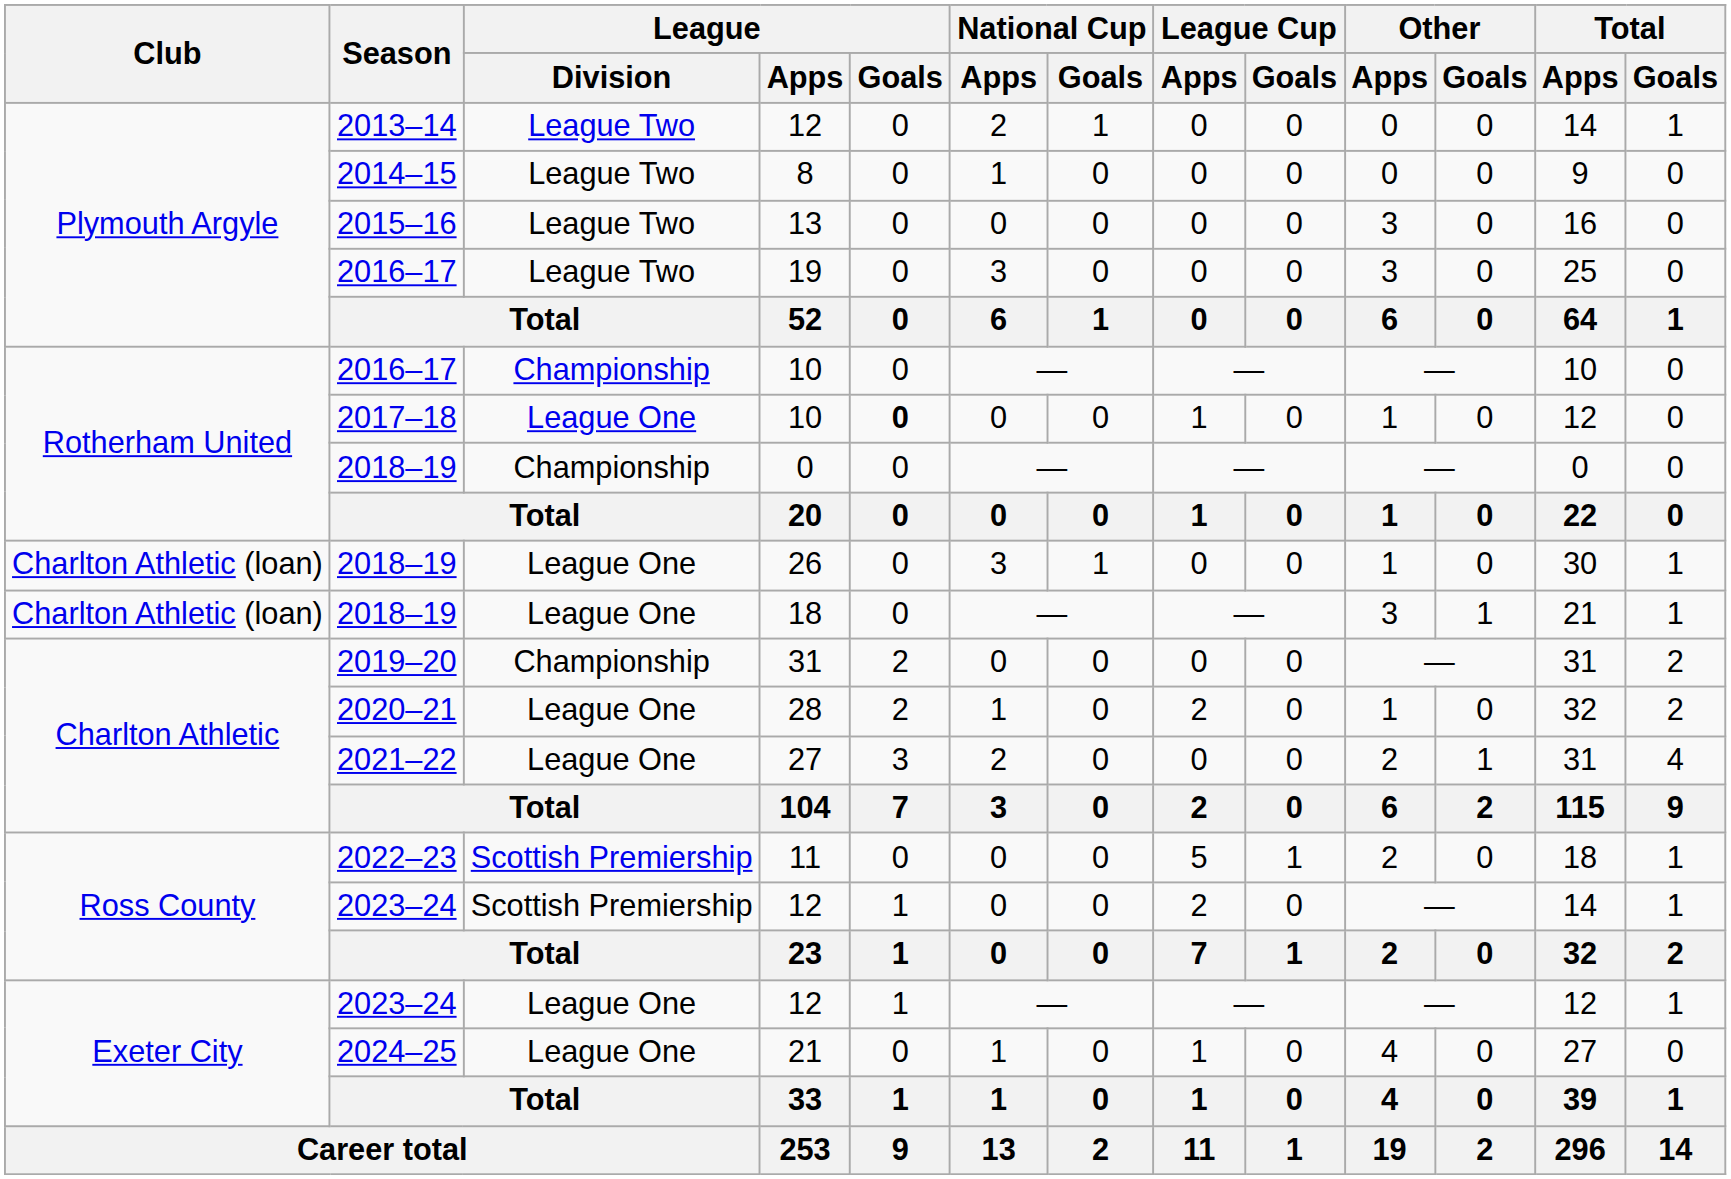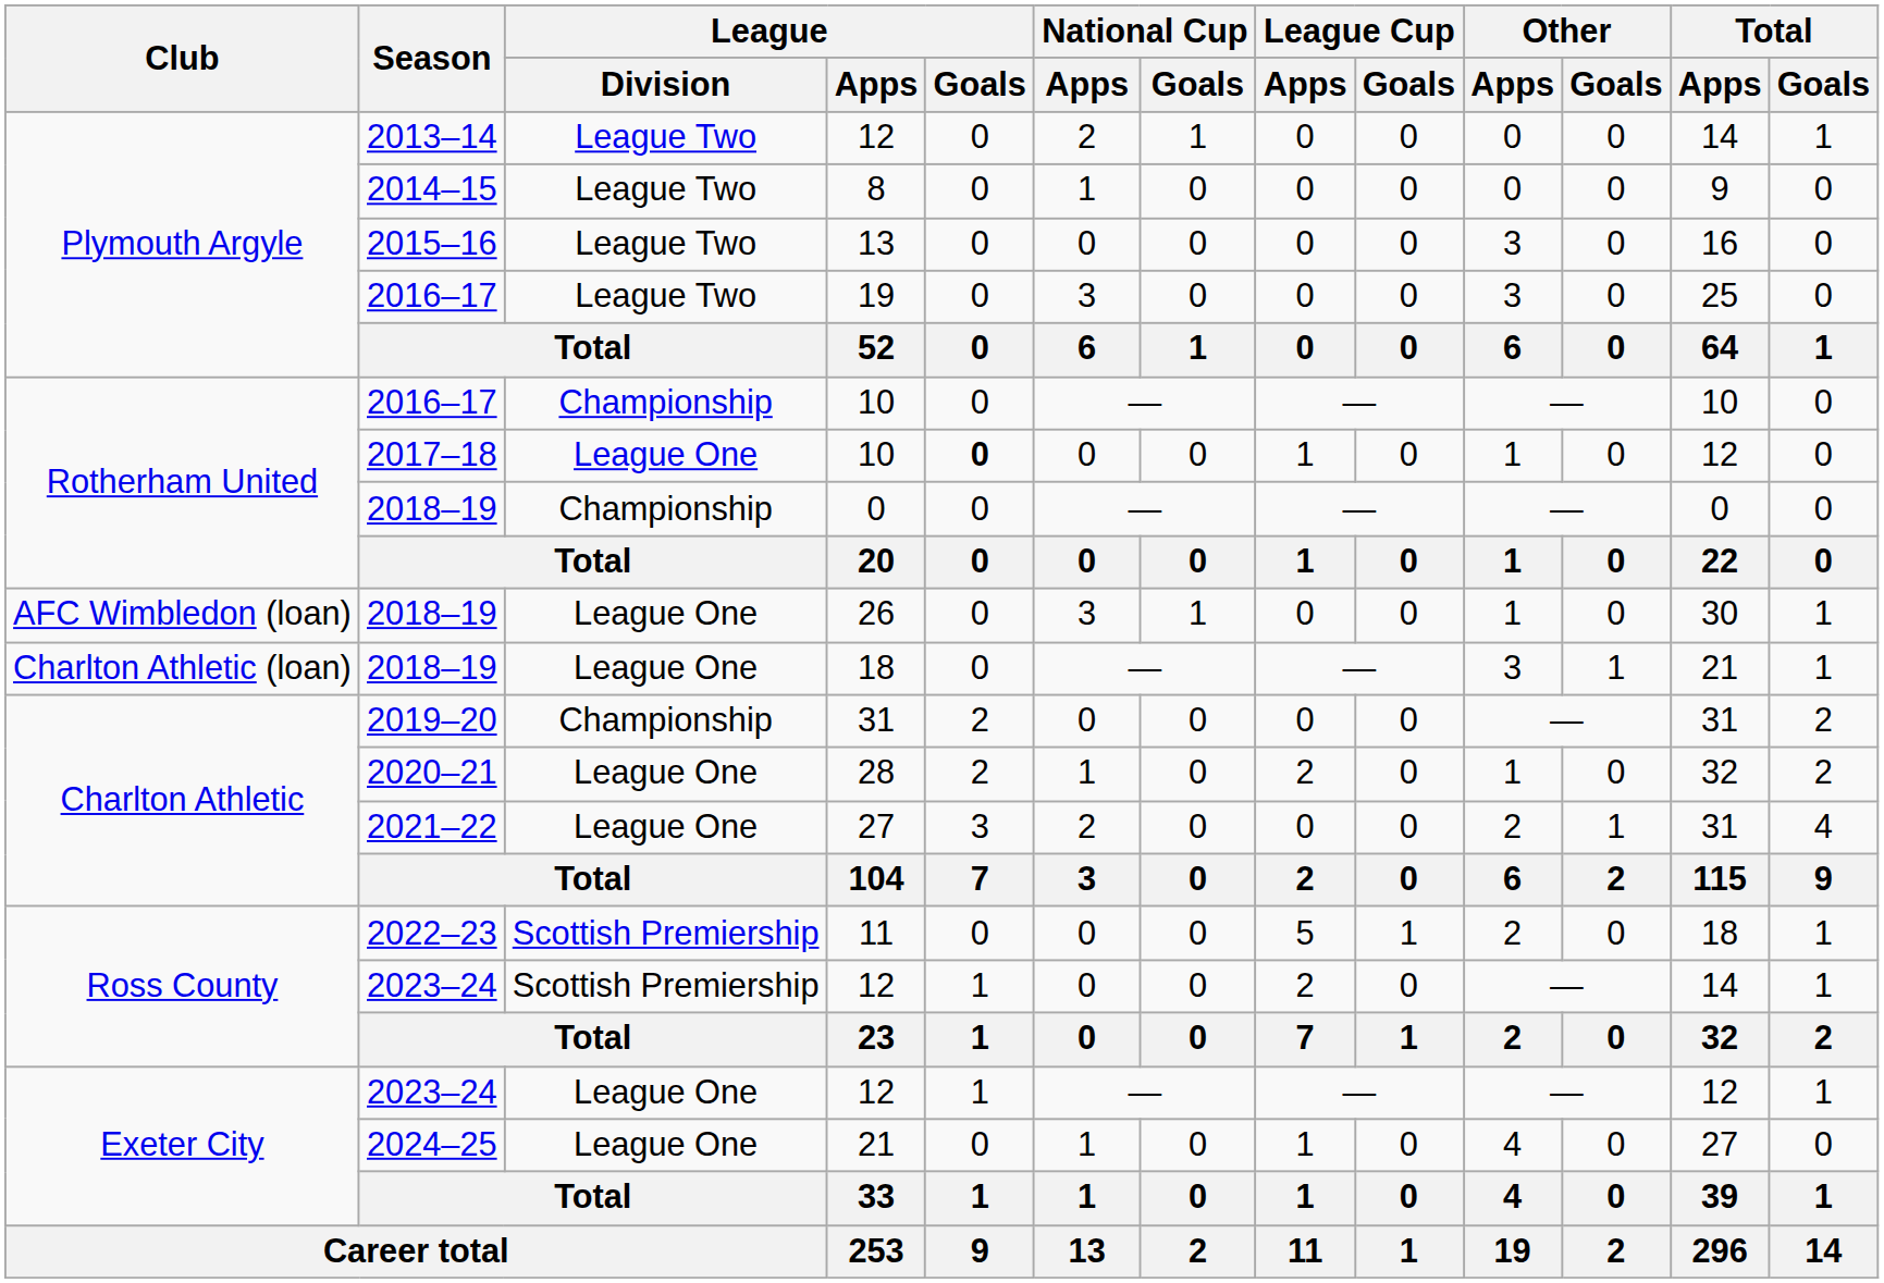26 | Club: Charlton Athletic (loan) -> AFC Wimbledon (loan)
